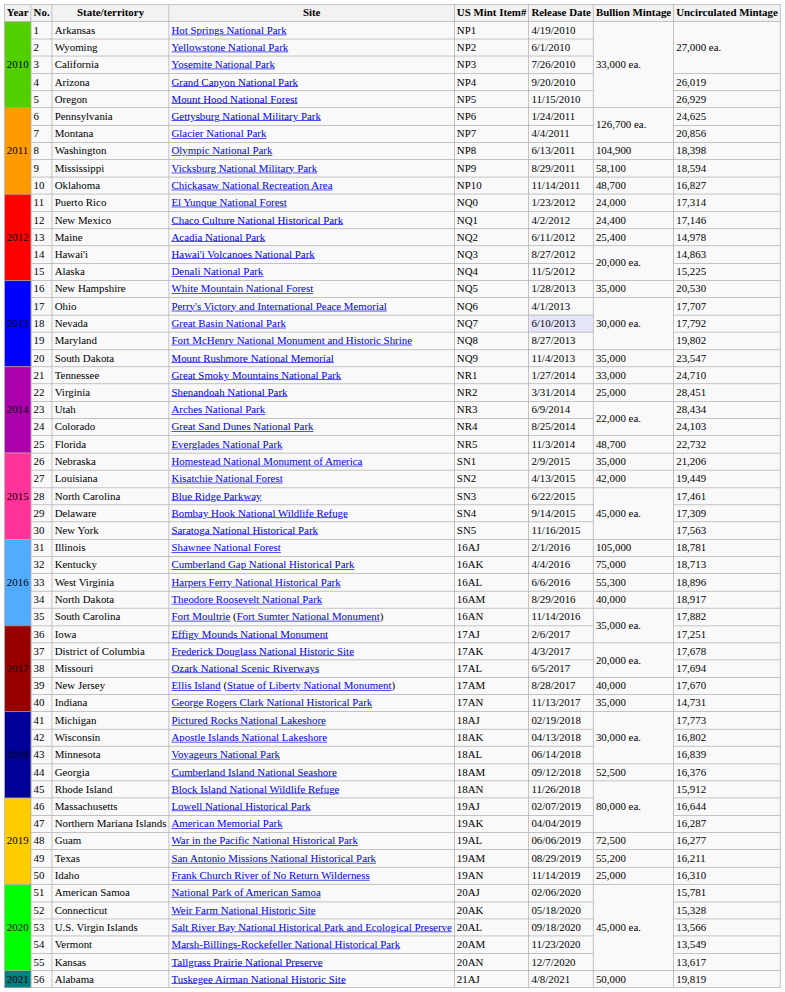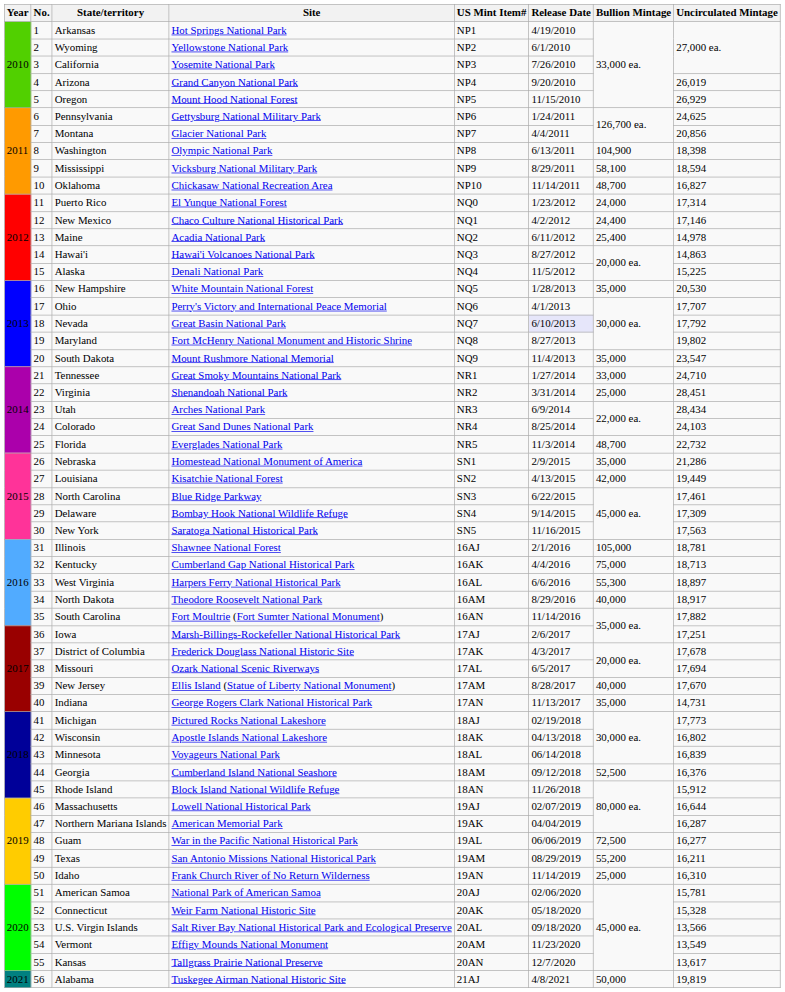Nebraska | Uncirculated Mintage: 21,206 -> 21,286
West Virginia | Uncirculated Mintage: 18,896 -> 18,897
Iowa | Site: Effigy Mounds National Monument -> Marsh-Billings-Rockefeller National Historical Park
Vermont | Site: Marsh-Billings-Rockefeller National Historical Park -> Effigy Mounds National Monument
